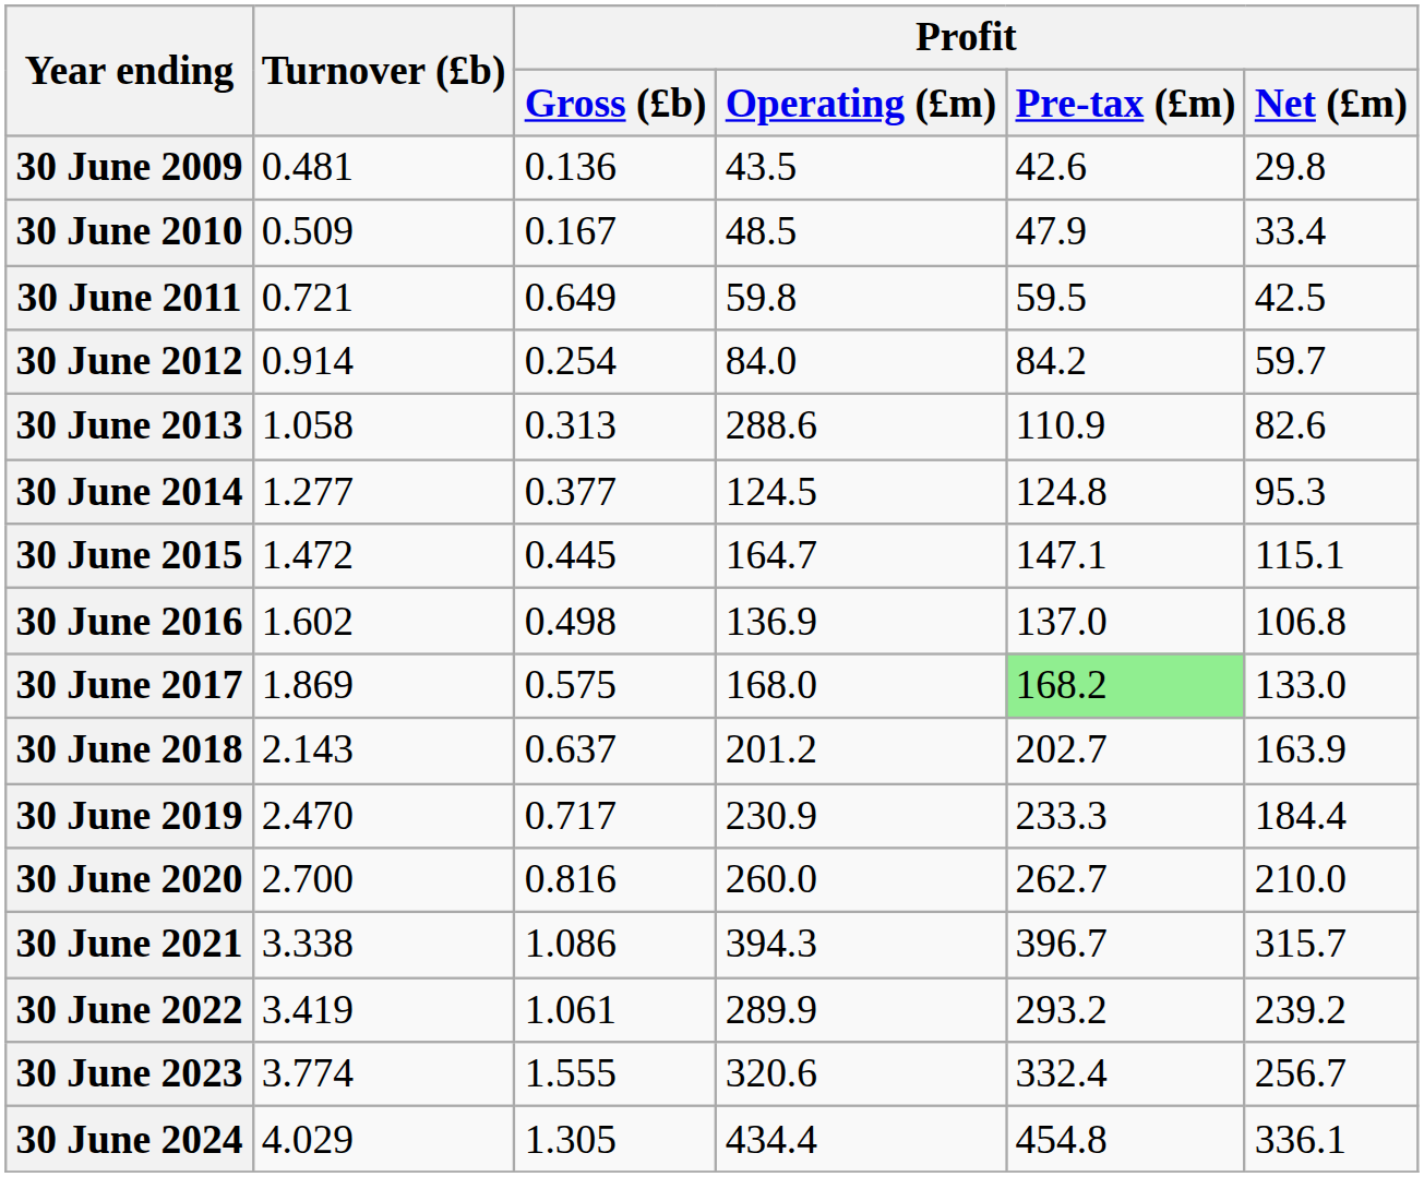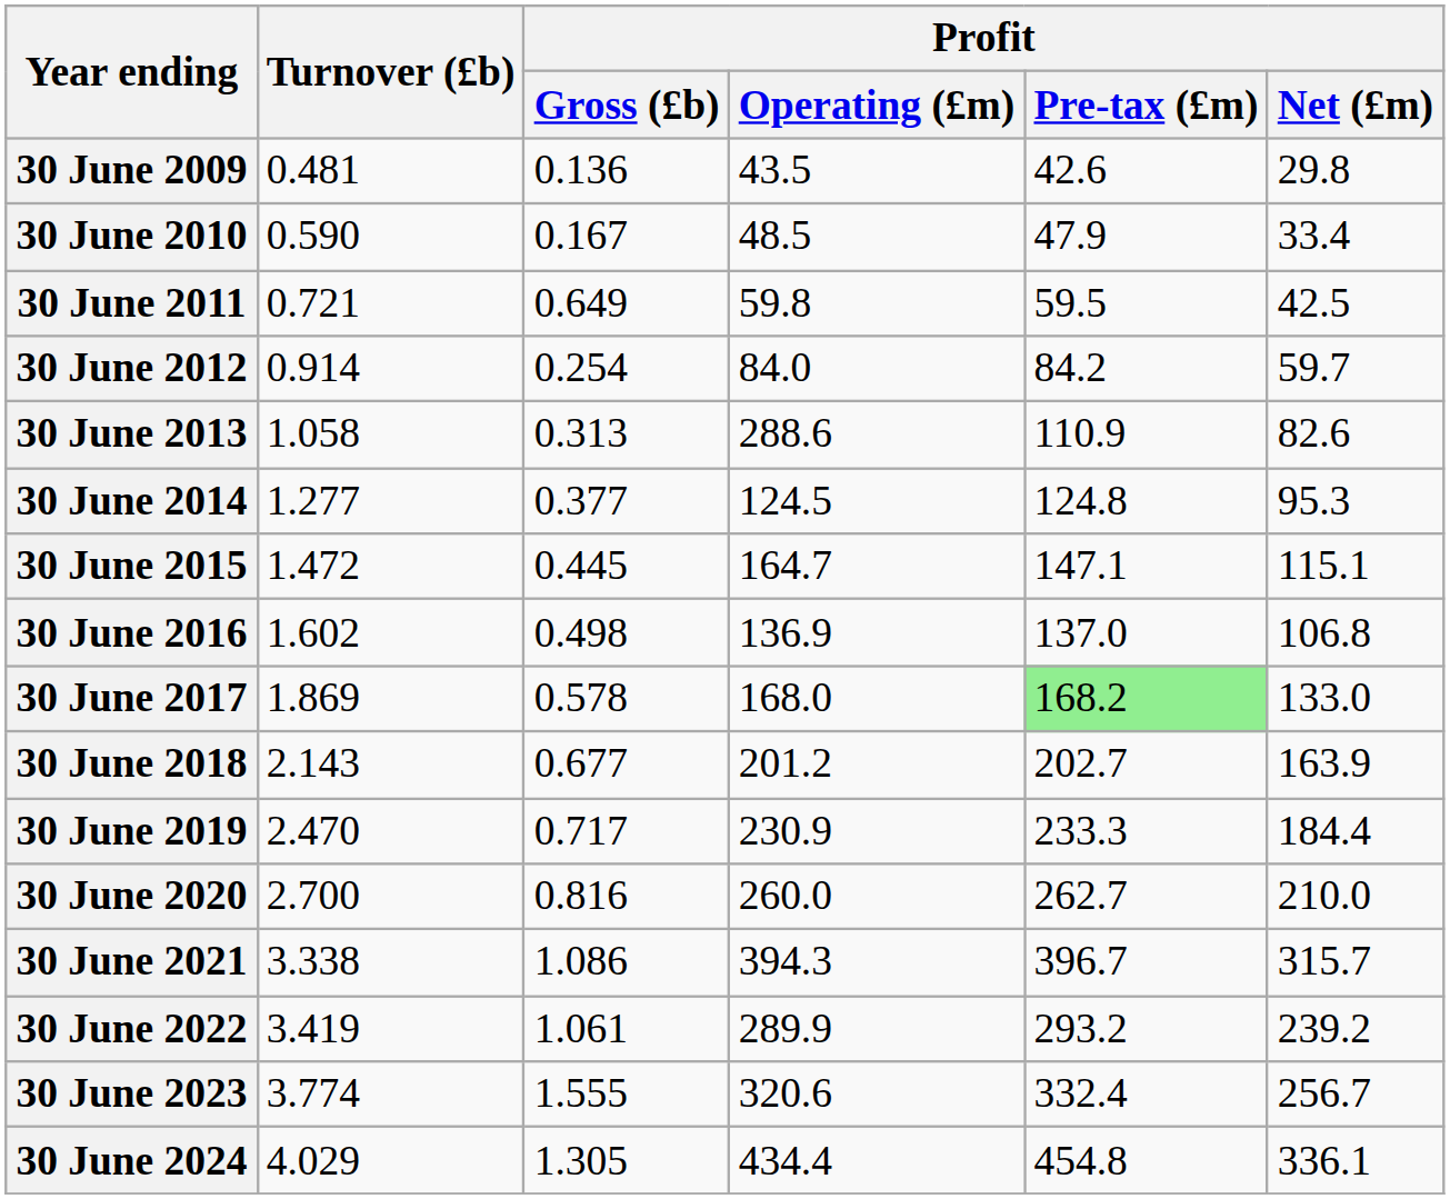30 June 2010 | Turnover (£b): 0.509 -> 0.590
30 June 2017 | Profit / Gross (£b): 0.575 -> 0.578
30 June 2018 | Profit / Gross (£b): 0.637 -> 0.677
